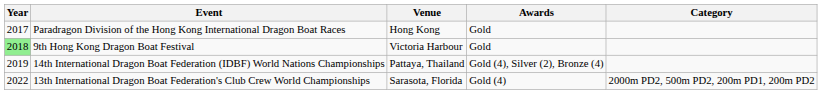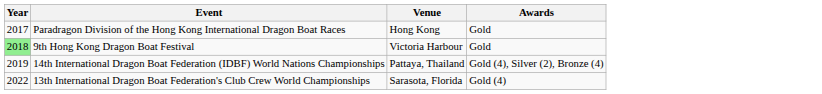- column: Category | 2000m PD2, 500m PD2, 200m PD1, 200m PD2
